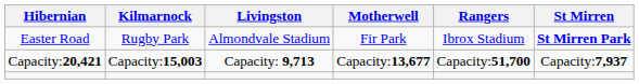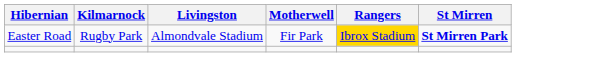Easter Road | Rangers: no background -> gold background
- row: Capacity:20,421 | Capacity:15,003 | Capacity: 9,713 | Capacity:13,677 | Capacity:51,700 | Capacity:7,937
